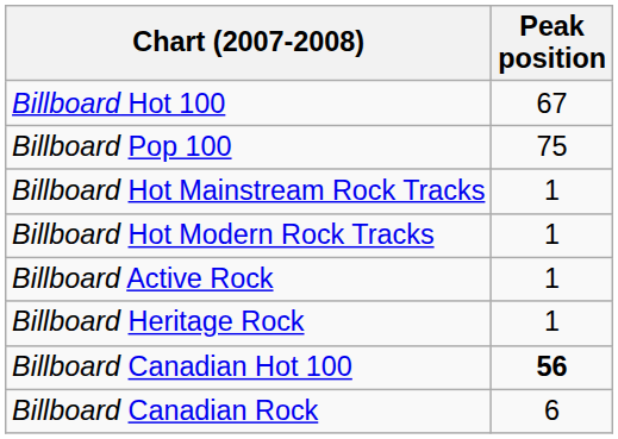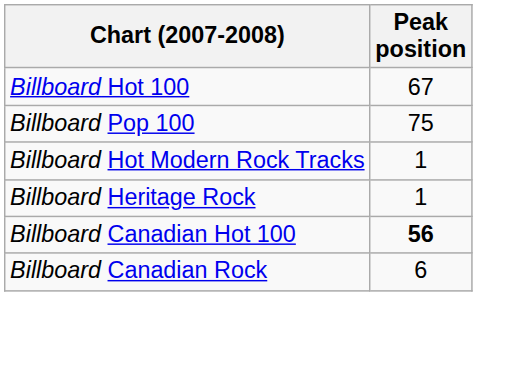- row: Billboard Hot Mainstream Rock Tracks | 1
- row: Billboard Active Rock | 1
